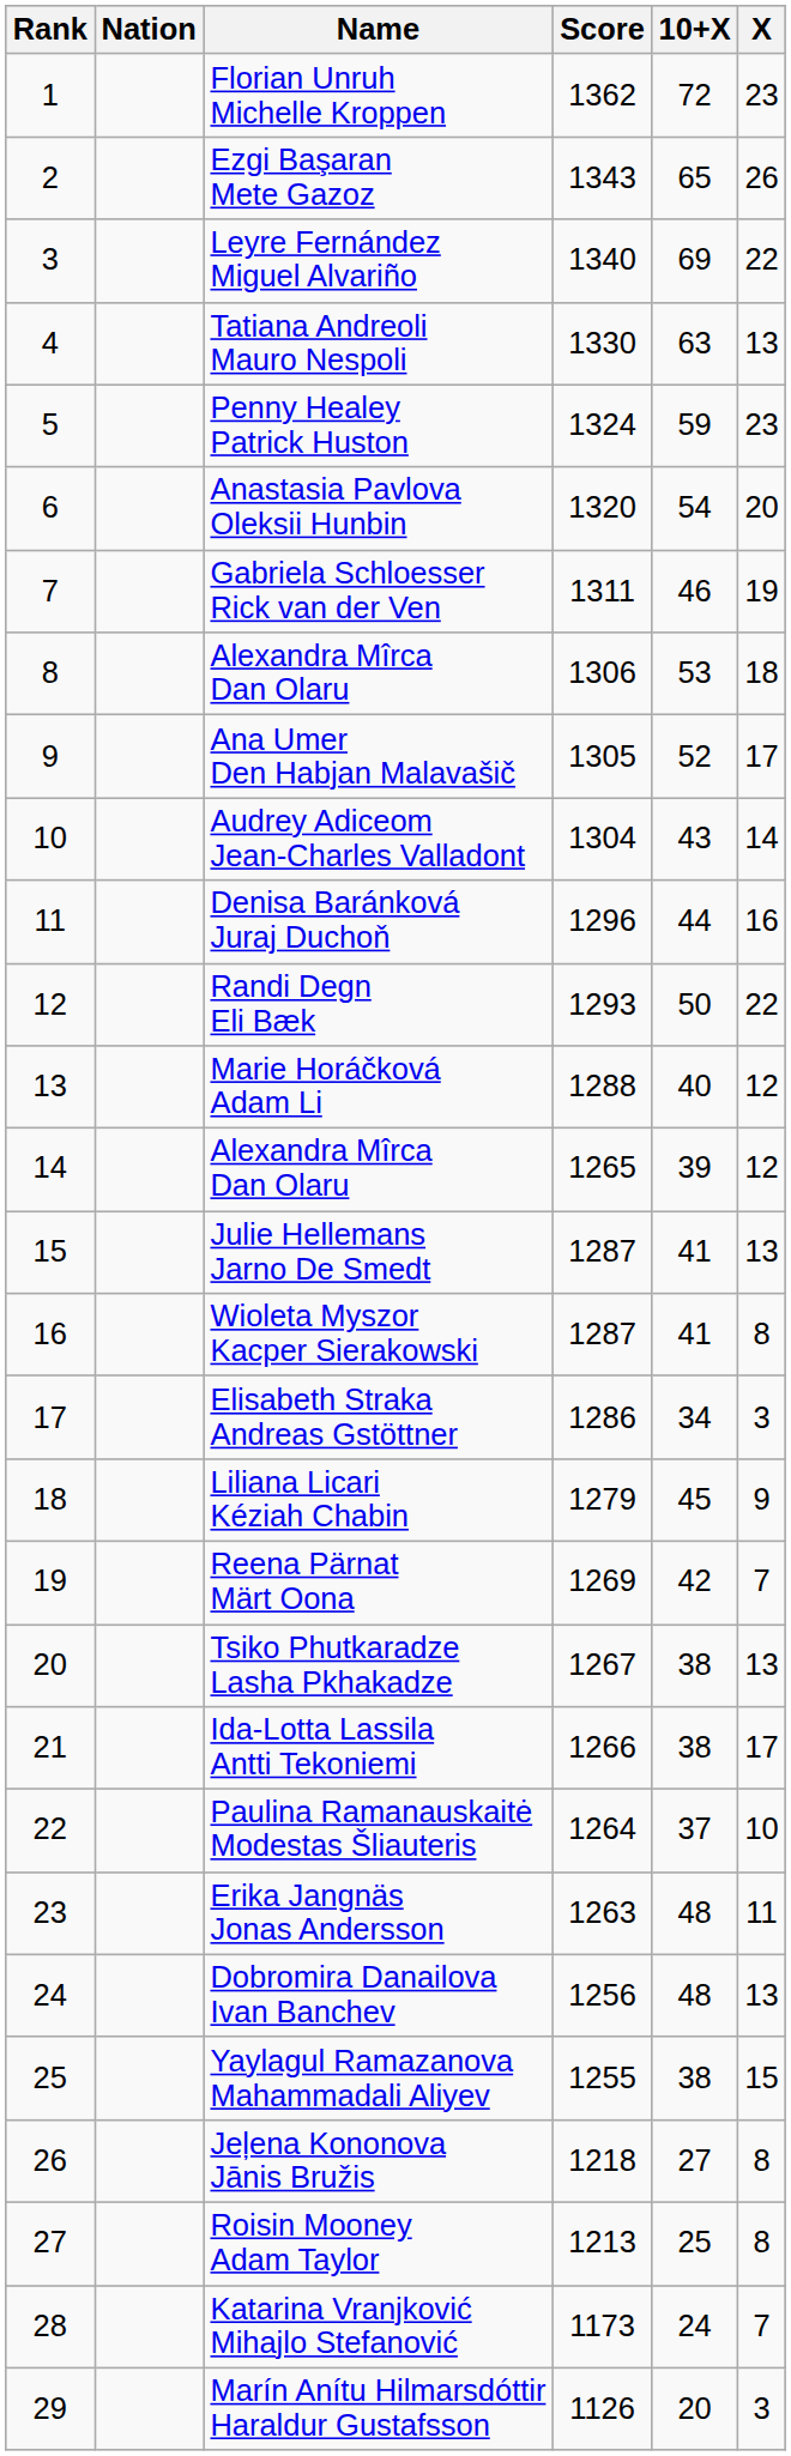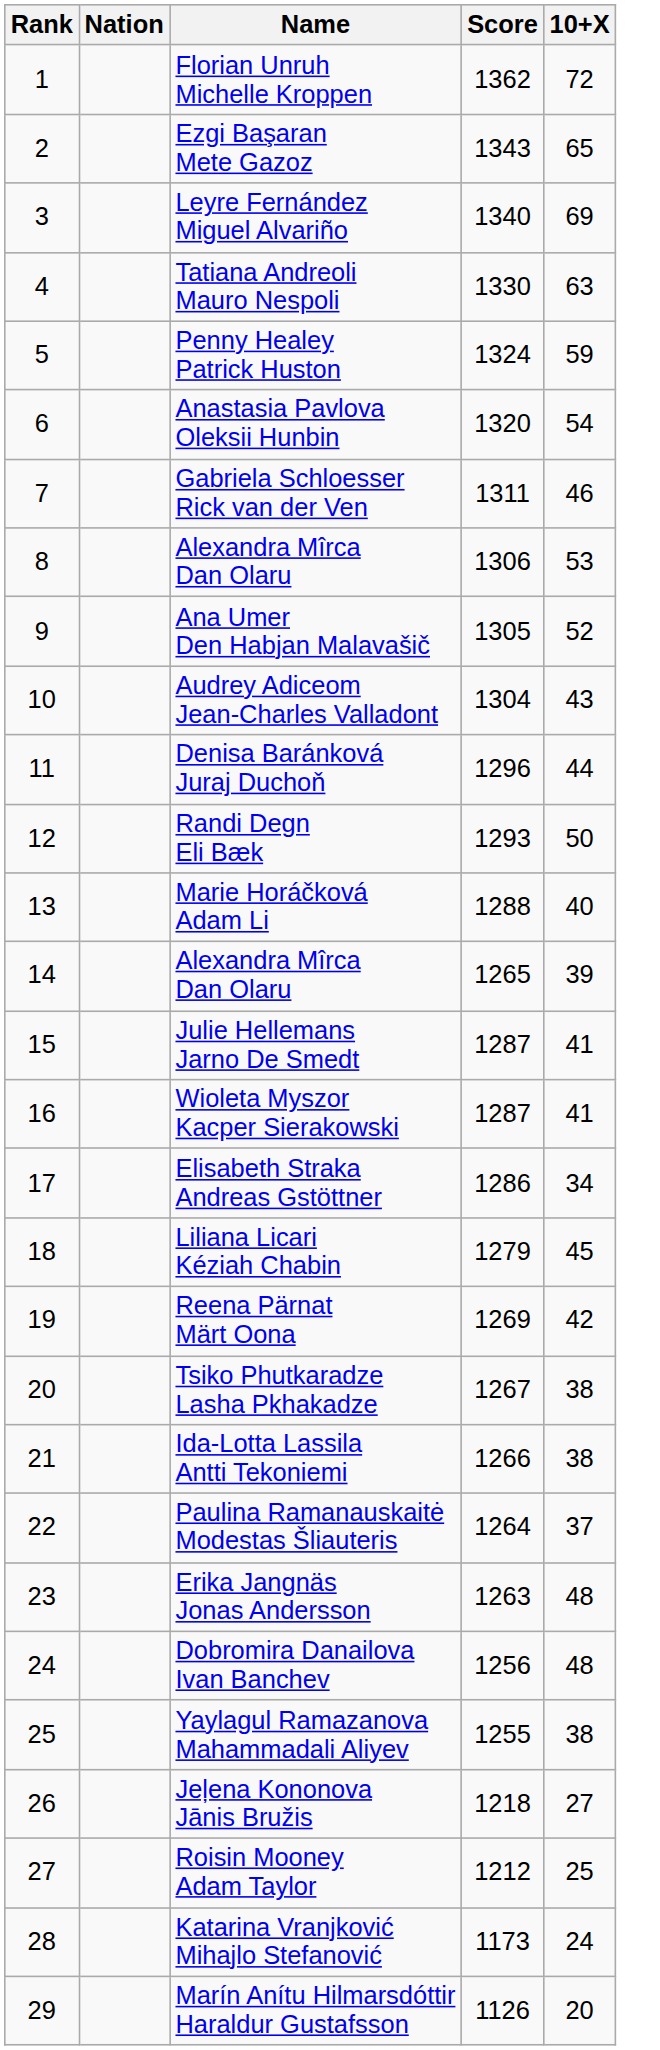- column: X | 23 | 26 | 22 | 13 | 23 | 20 | 19 | 18 | 17 | 14 | 16 | 22 | 12 | 12 | 13 | 8 | 3 | 9 | 7 | 13 | 17 | 10 | 11 | 13 | 15 | 8 | 8 | 7 | 3
Roisin Mooney Adam Taylor | Score: 1213 -> 1212
